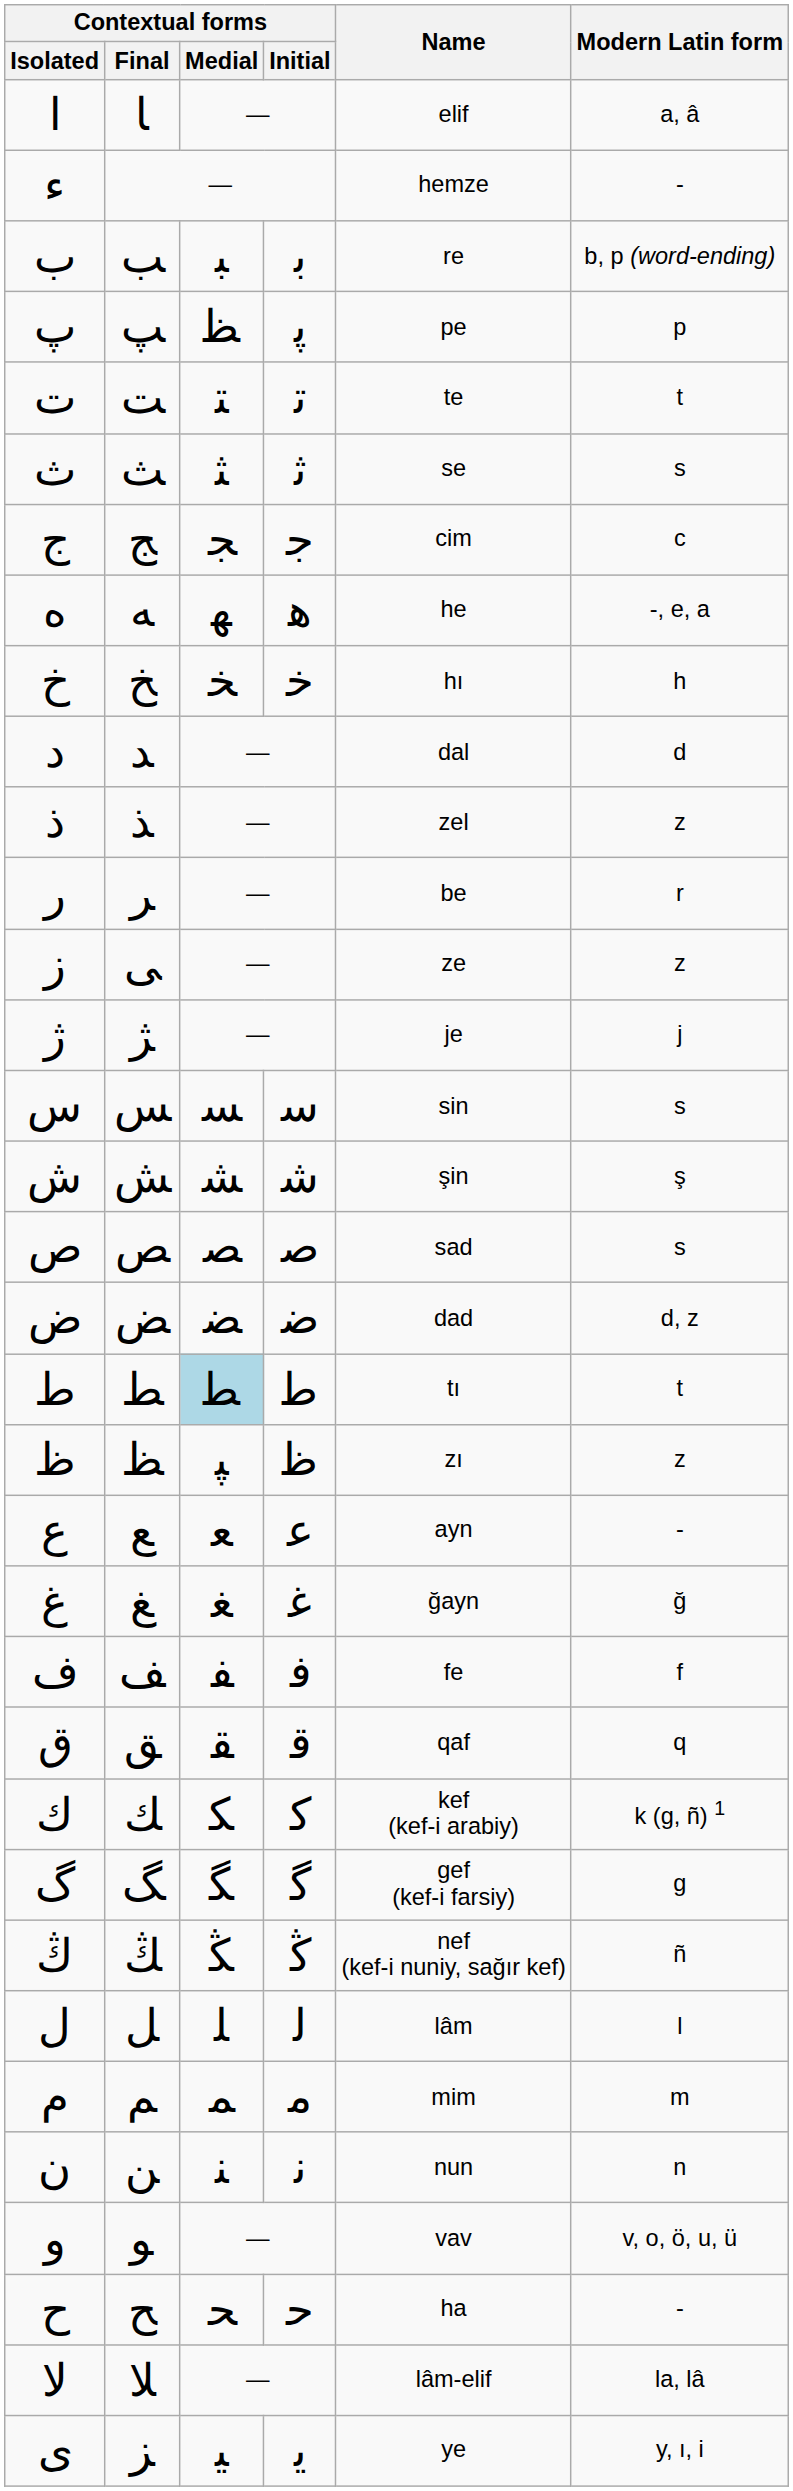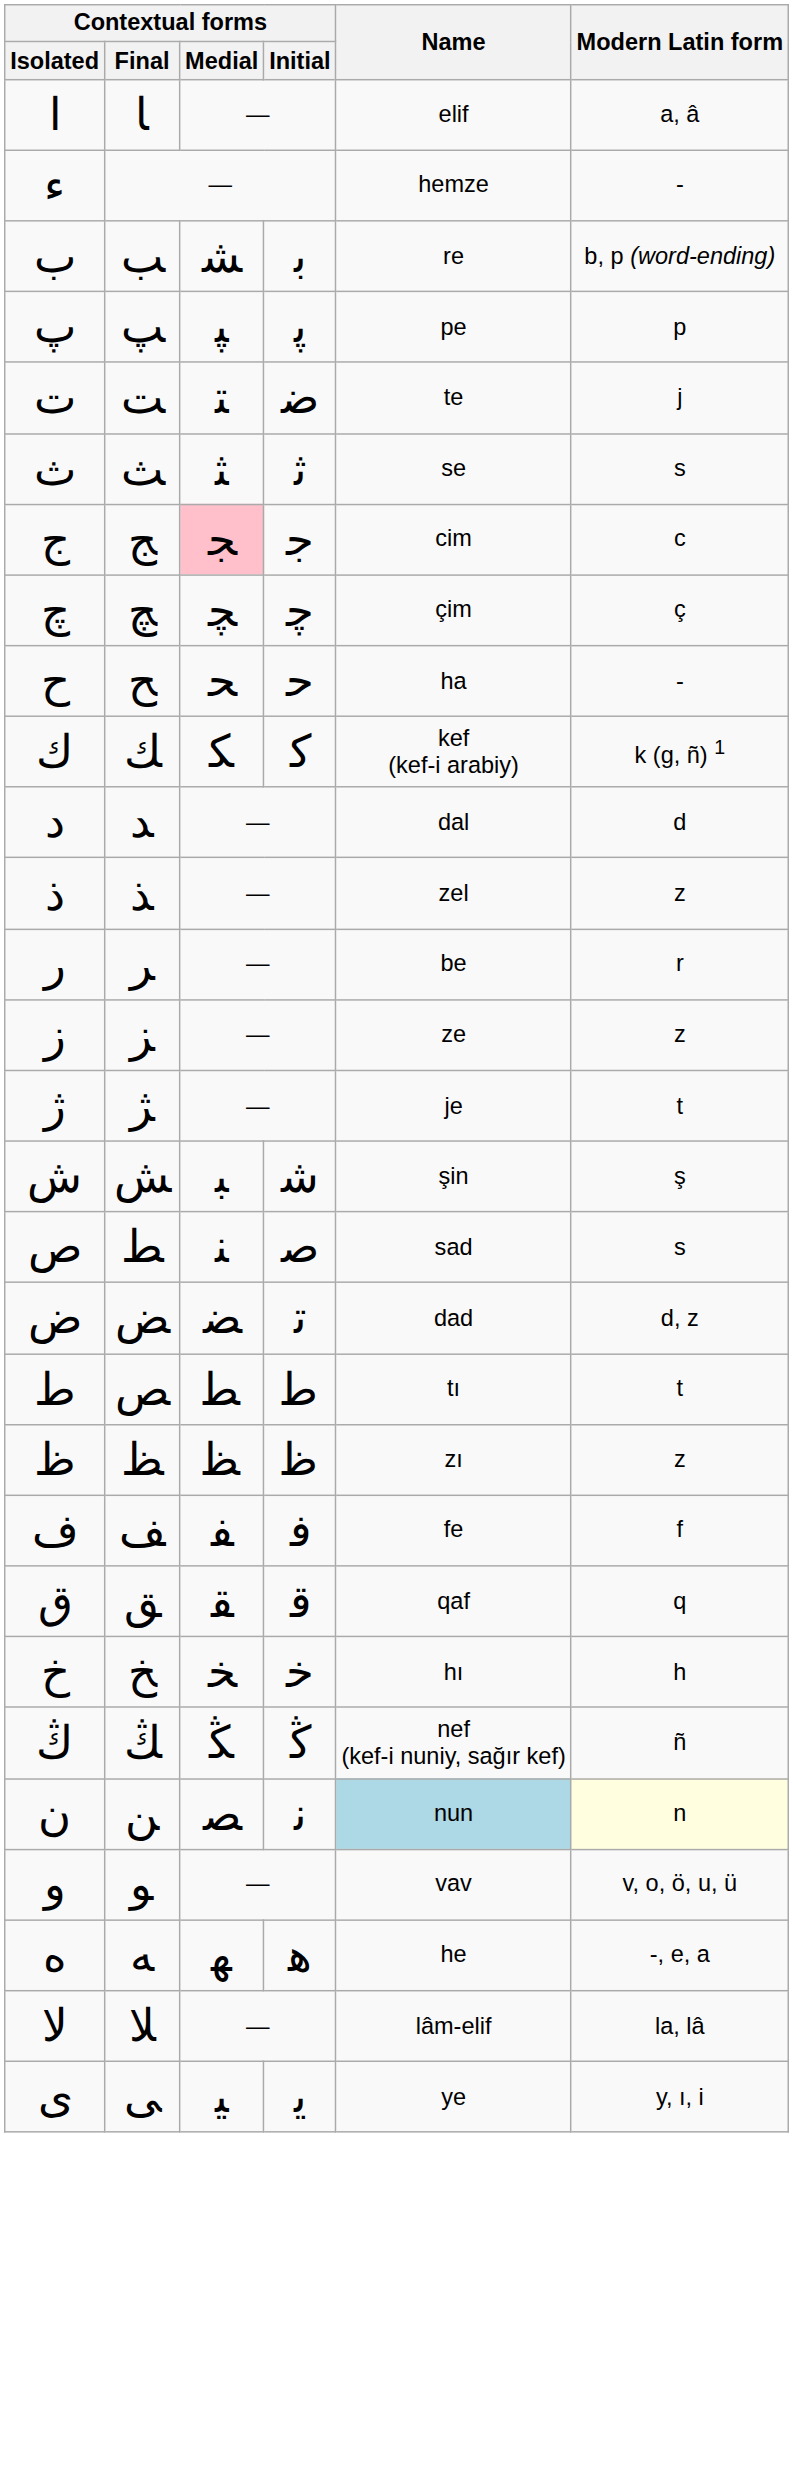ﺏ | Contextual forms / Medial: ﺒ -> ﺸ
ﭖ | Contextual forms / Medial: ﻈ -> ﭙ
ﺕ | Contextual forms / Initial: ﺗ -> ﺿ
ﺕ | Modern Latin form: t -> j
ﺝ | Contextual forms / Medial: no background -> pink background
+ row: ﭺ | ﭻ | ﭽ | ﭼ | çim | ç
rows swapped: ﺡ <-> ﻩ
rows swapped: ﺥ <-> ﻙ
ﺯ | Contextual forms / Final: ﻰ -> ﺰ
ﮊ | Modern Latin form: j -> t
- row: ﺱ | ﺲ | ﺴ | ﺳ | sin | s
ﺵ | Contextual forms / Medial: ﺸ -> ﺒ
ﺹ | Contextual forms / Final: ﺺ -> ﻂ
ﺹ | Contextual forms / Medial: ﺼ -> ﻨ
ﺽ | Contextual forms / Initial: ﺿ -> ﺗ
ﻁ | Contextual forms / Final: ﻂ -> ﺺ
ﻁ | Contextual forms / Medial: lightblue background -> no background
ﻅ | Contextual forms / Medial: ﭙ -> ﻈ
- row: ﻉ | ﻊ | ﻌ | ﻋ | ayn | -
- row: ﻍ | ﻎ | ﻐ | ﻏ | ğayn | ğ
- row: ﮒ | ﮓ | ﮕ | ﮔ | gef (kef-i farsiy) | g
- row: ﻝ | ﻞ | ﻠ | ﻟ | lâm | l
- row: ﻡ | ﻢ | ﻤ | ﻣ | mim | m
ﻥ | Contextual forms / Medial: ﻨ -> ﺼ
ﻥ | Name: no background -> lightblue background
ﻥ | Modern Latin form: no background -> lightyellow background
ﻯ | Contextual forms / Final: ﺰ -> ﻰ
